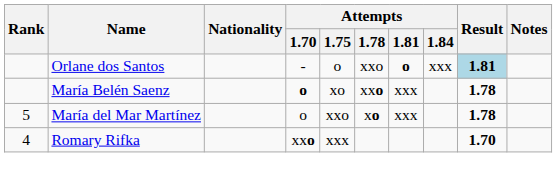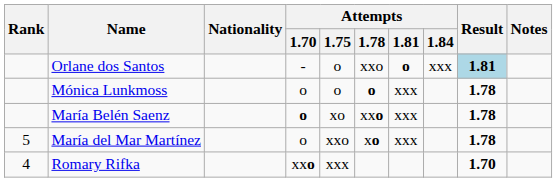+ row: Mónica Lunkmoss | o | o | o | xxx | 1.78
